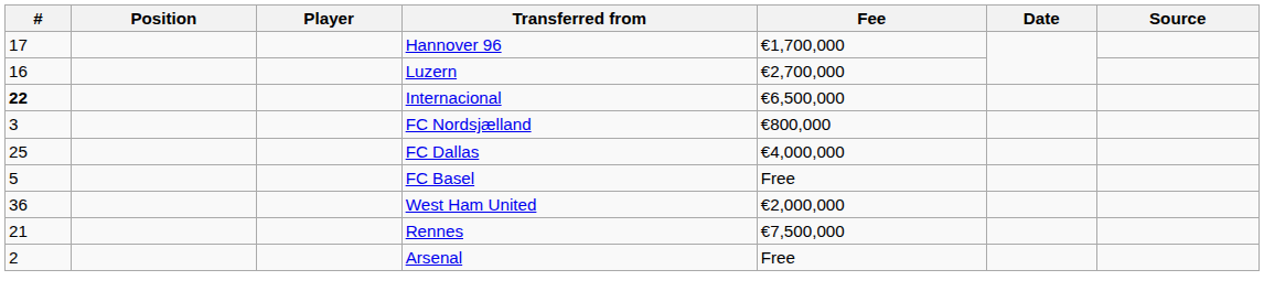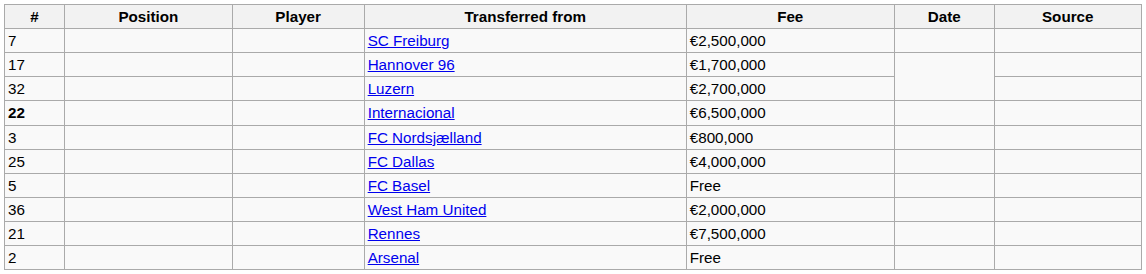+ row: 7 | SC Freiburg | €2,500,000
Luzern | #: 16 -> 32
